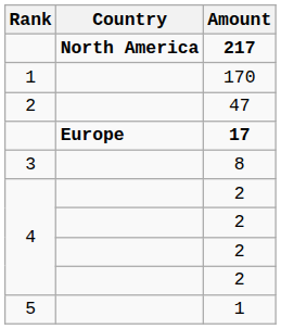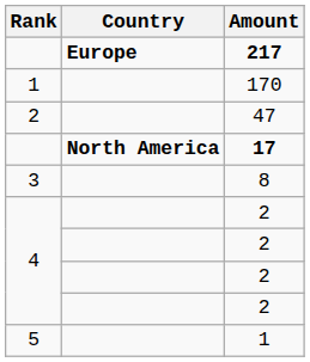217 | Country: North America -> Europe
17 | Country: Europe -> North America
